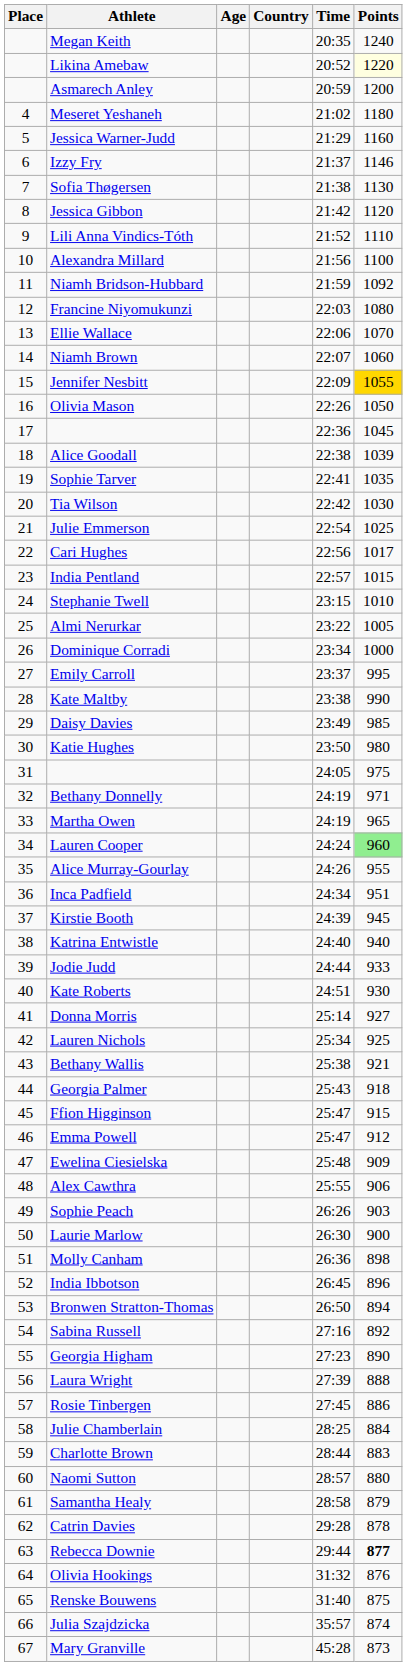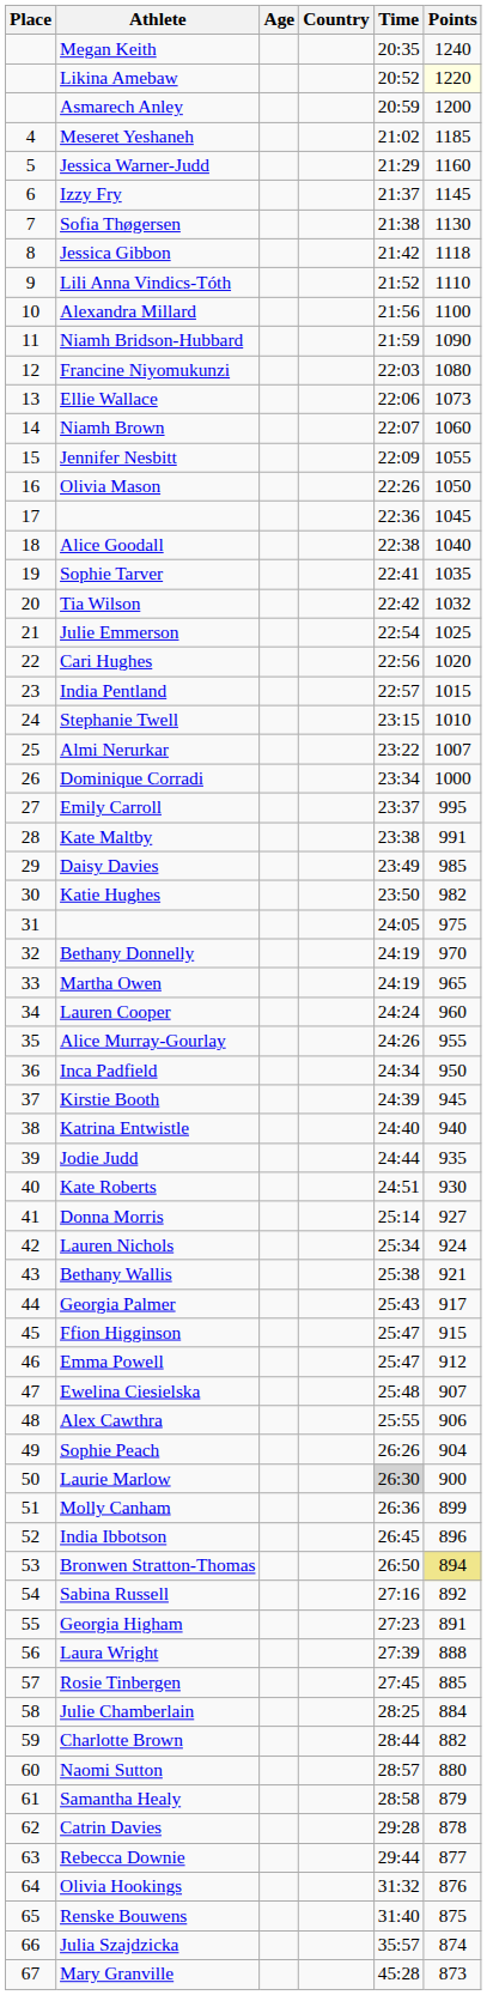Meseret Yeshaneh | Points: 1180 -> 1185
Izzy Fry | Points: 1146 -> 1145
Jessica Gibbon | Points: 1120 -> 1118
Niamh Bridson-Hubbard | Points: 1092 -> 1090
Ellie Wallace | Points: 1070 -> 1073
Jennifer Nesbitt | Points: gold background -> no background
Alice Goodall | Points: 1039 -> 1040
Tia Wilson | Points: 1030 -> 1032
Cari Hughes | Points: 1017 -> 1020
Almi Nerurkar | Points: 1005 -> 1007
Kate Maltby | Points: 990 -> 991
Katie Hughes | Points: 980 -> 982
Bethany Donnelly | Points: 971 -> 970
Lauren Cooper | Points: lightgreen background -> no background
Inca Padfield | Points: 951 -> 950
Jodie Judd | Points: 933 -> 935
Lauren Nichols | Points: 925 -> 924
Georgia Palmer | Points: 918 -> 917
Ewelina Ciesielska | Points: 909 -> 907
Sophie Peach | Points: 903 -> 904
Laurie Marlow | Time: no background -> lightgrey background
Molly Canham | Points: 898 -> 899
Bronwen Stratton-Thomas | Points: no background -> khaki background
Georgia Higham | Points: 890 -> 891
Rosie Tinbergen | Points: 886 -> 885
Charlotte Brown | Points: 883 -> 882
Rebecca Downie | Points: bold -> normal
